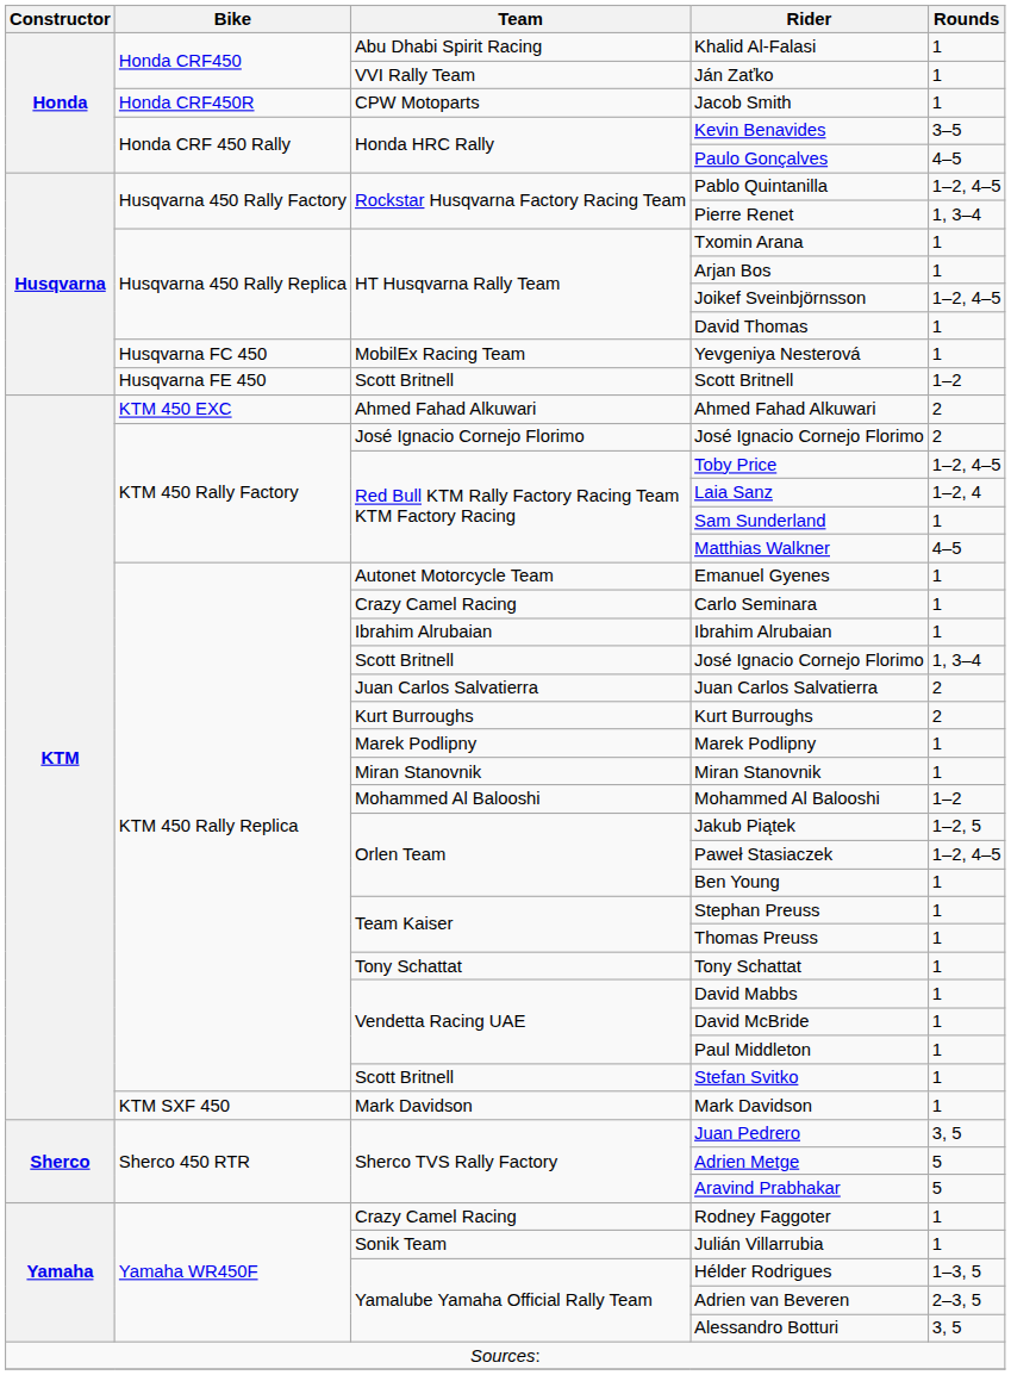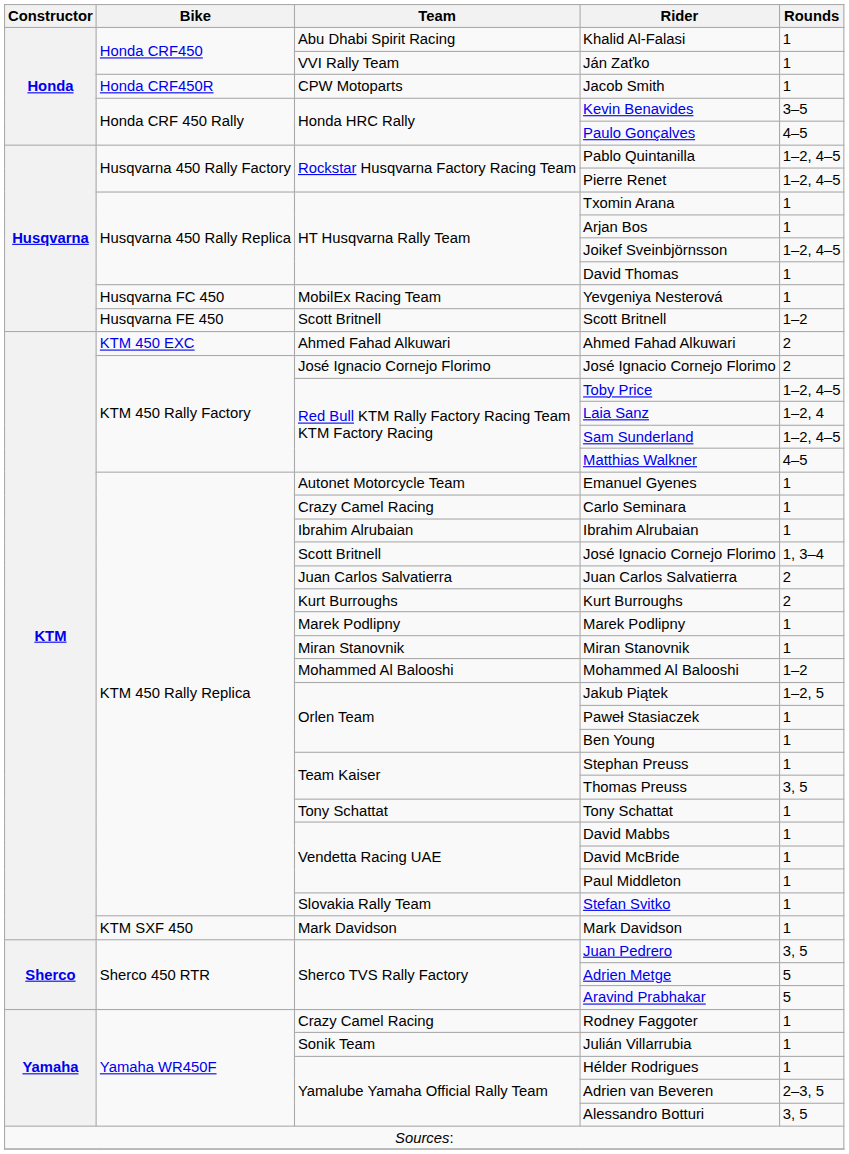Pierre Renet | Rounds: 1, 3–4 -> 1–2, 4–5
Sam Sunderland | Rounds: 1 -> 1–2, 4–5
Paweł Stasiaczek | Rounds: 1–2, 4–5 -> 1
Thomas Preuss | Rounds: 1 -> 3, 5
Stefan Svitko | Team: Scott Britnell -> Slovakia Rally Team
Hélder Rodrigues | Rounds: 1–3, 5 -> 1
